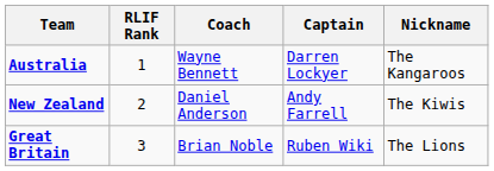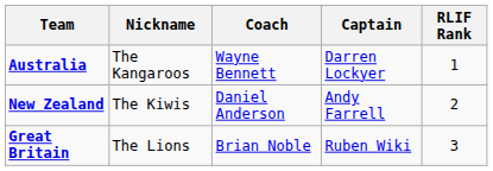columns swapped: Nickname <-> RLIF Rank
